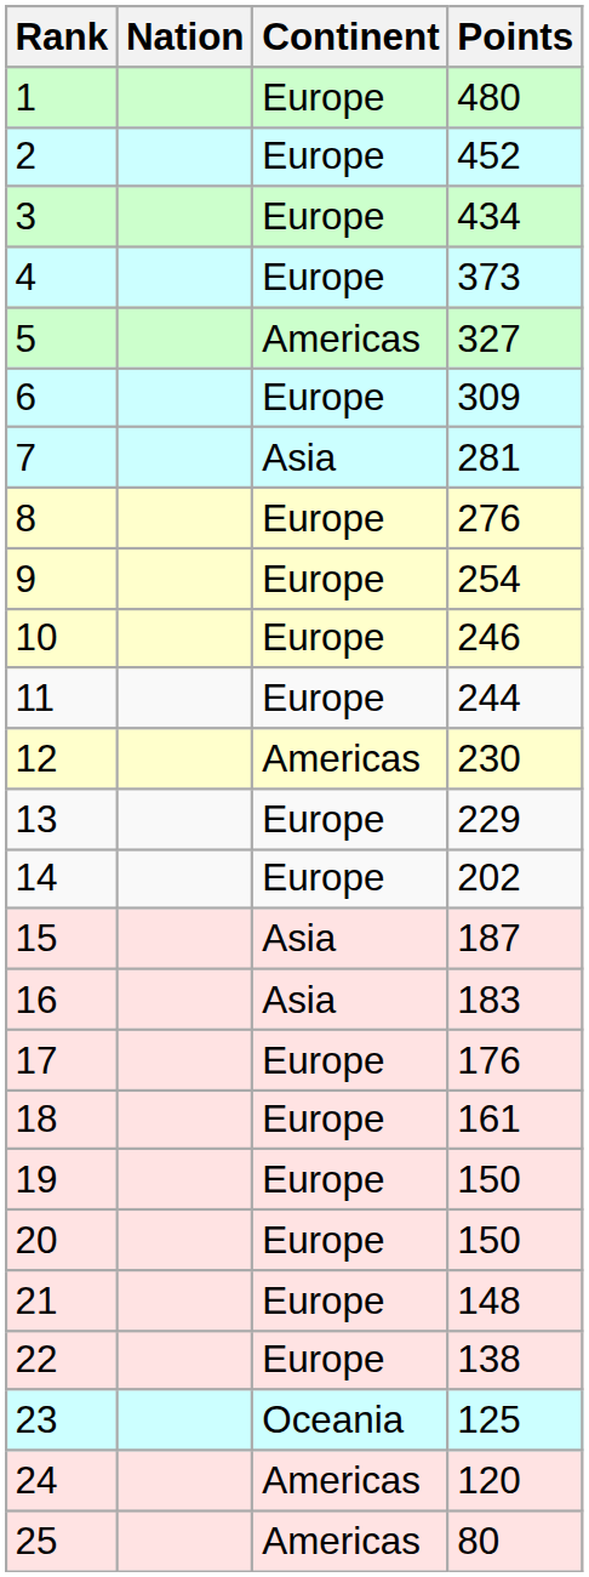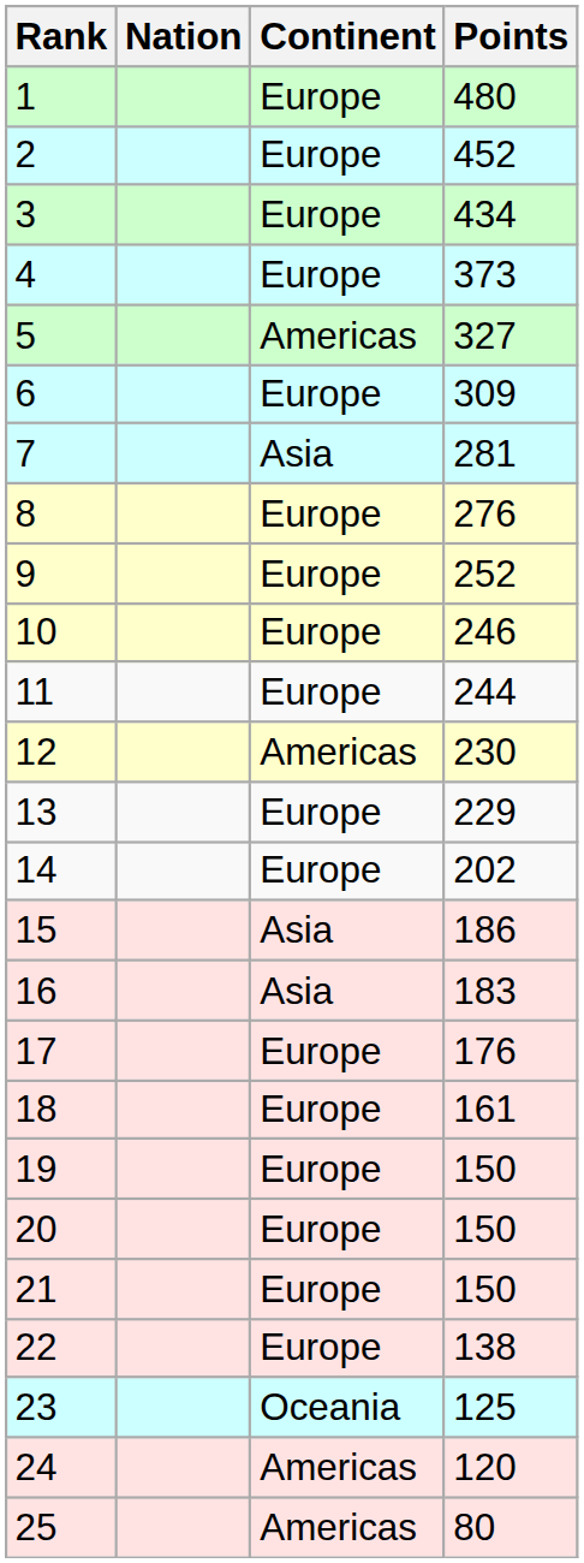9 | Points: 254 -> 252
15 | Points: 187 -> 186
21 | Points: 148 -> 150
